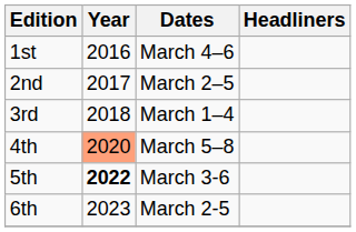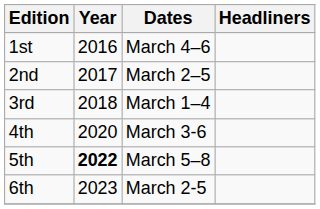4th | Year: lightsalmon background -> no background
4th | Dates: March 5–8 -> March 3-6
5th | Dates: March 3-6 -> March 5–8
